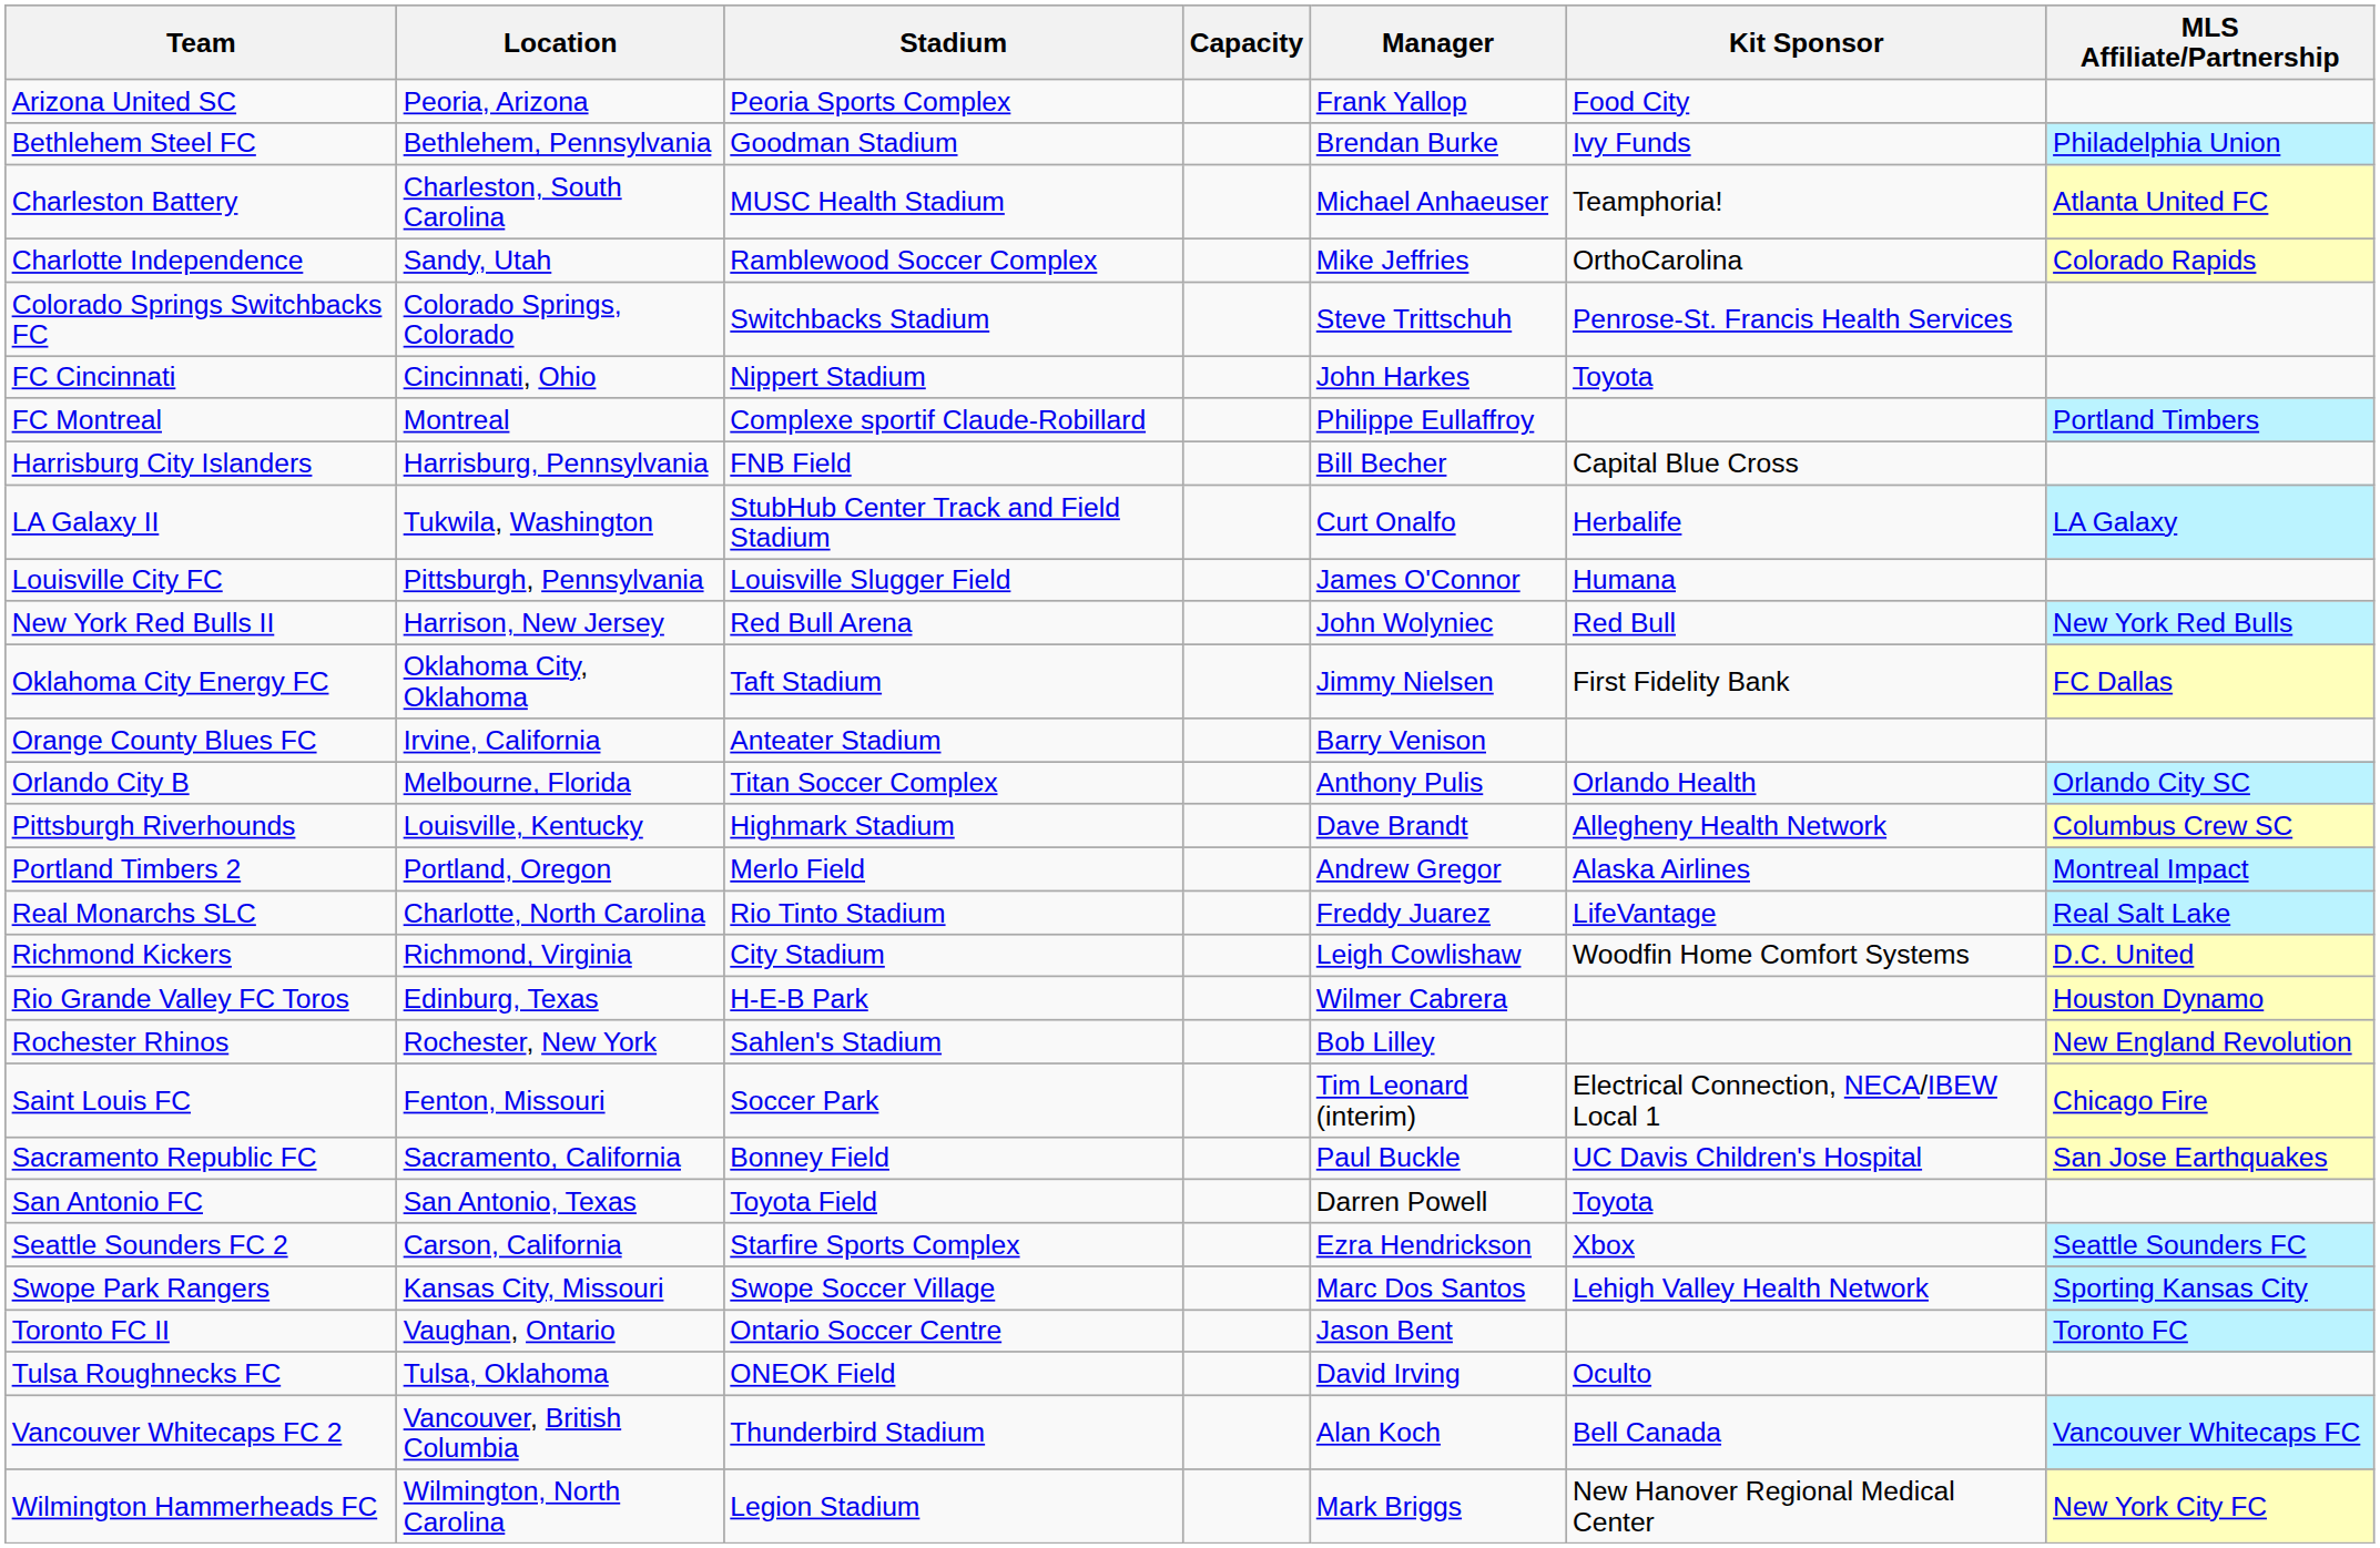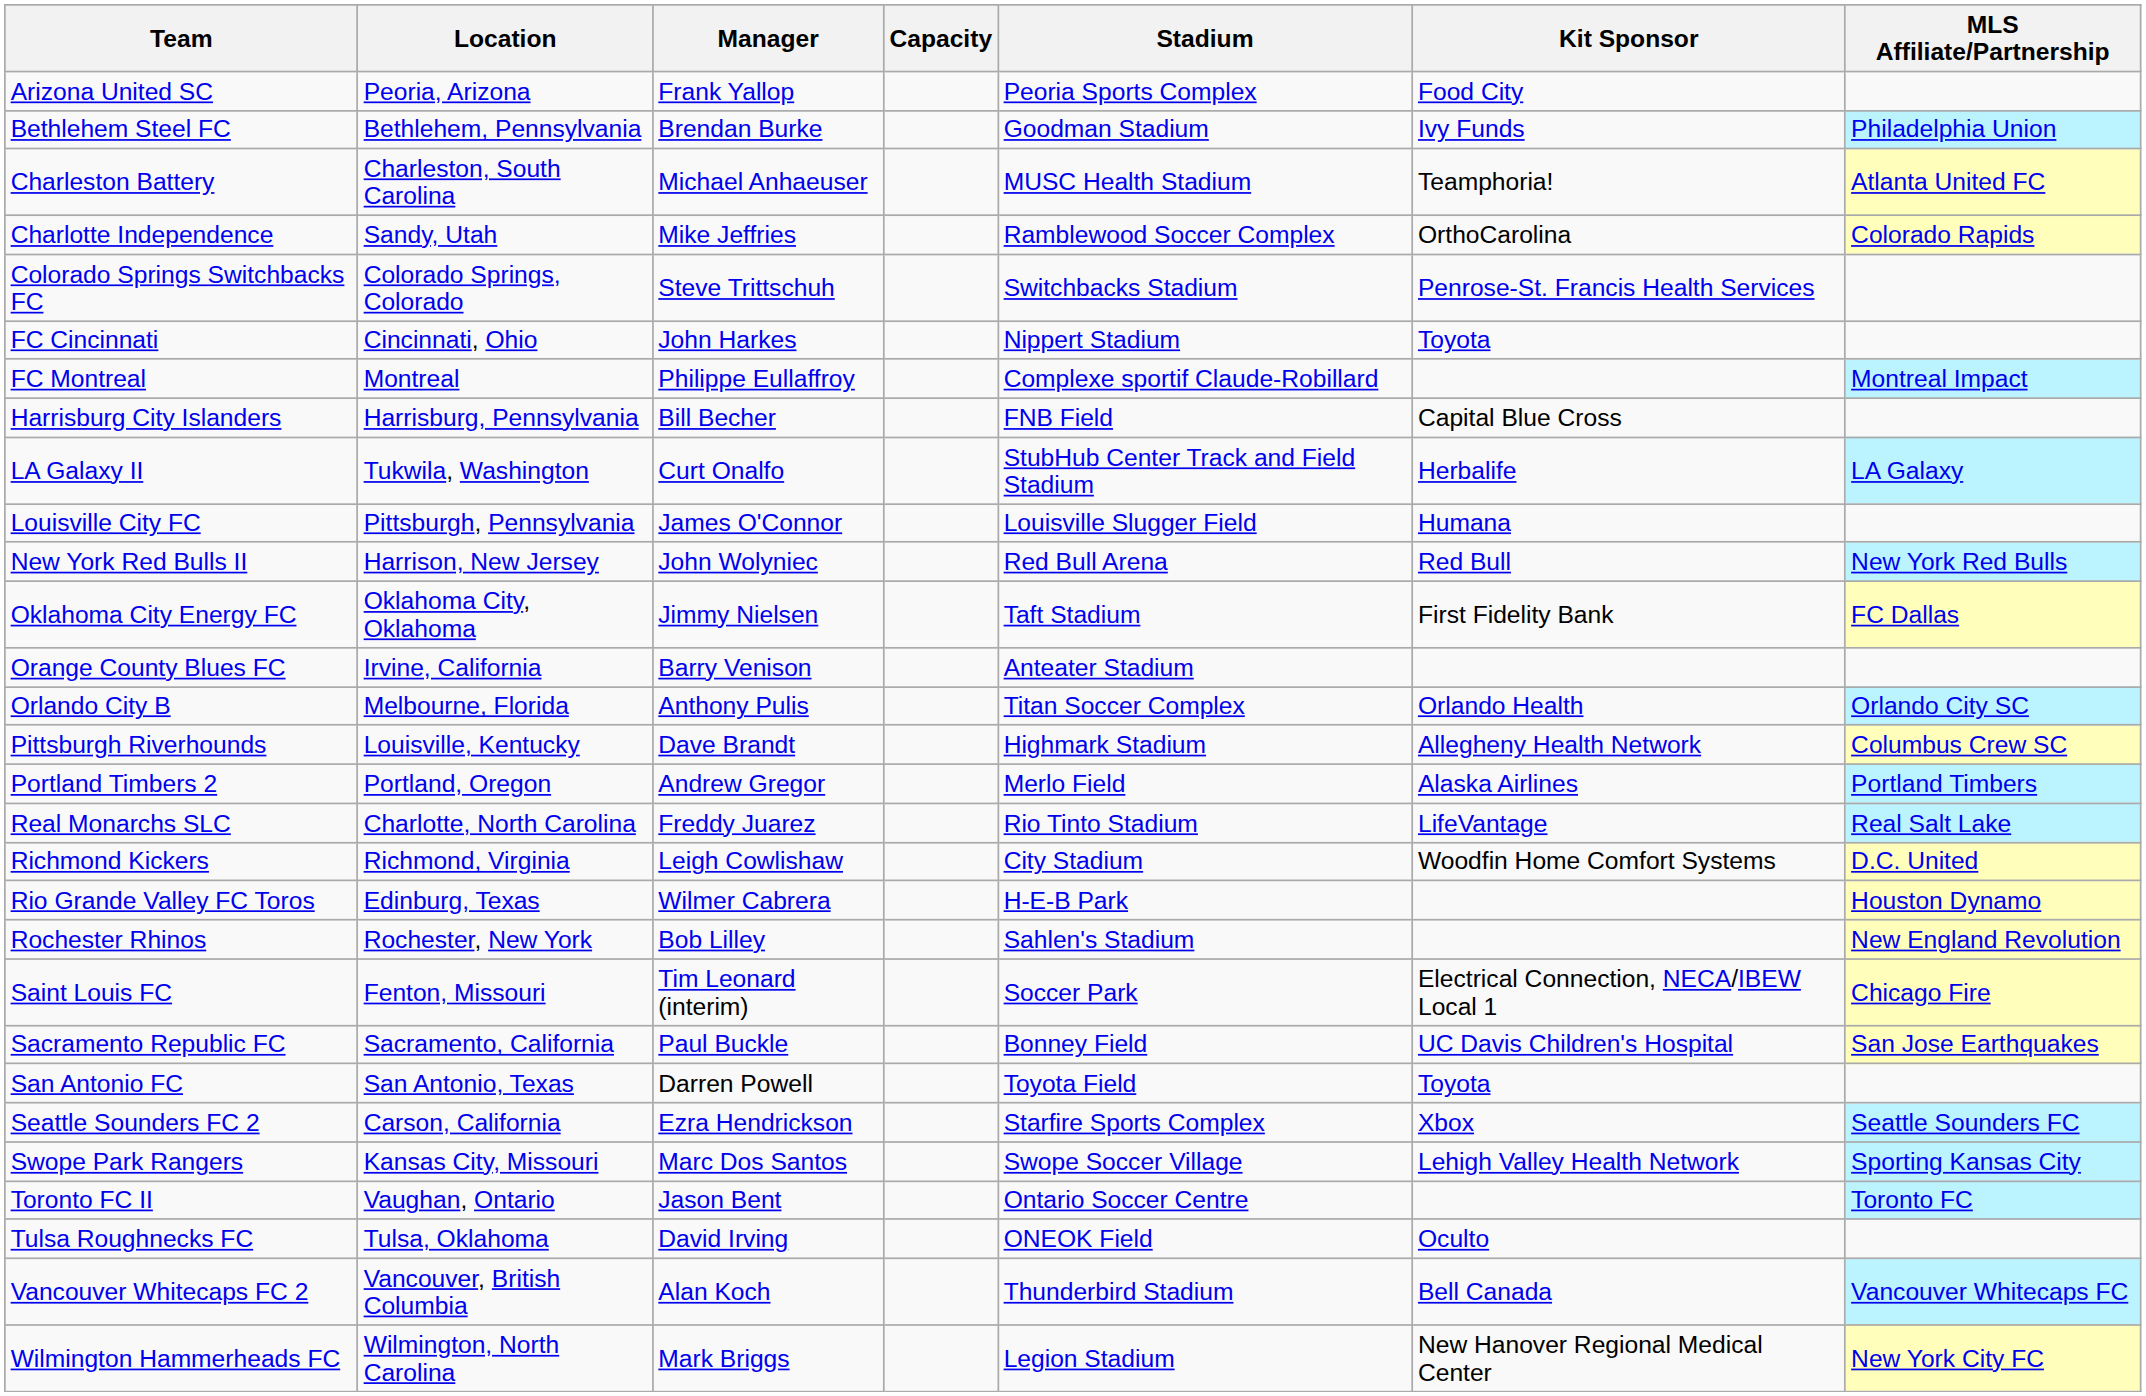columns swapped: Stadium <-> Manager
FC Montreal | MLS Affiliate/Partnership: Portland Timbers -> Montreal Impact
Portland Timbers 2 | MLS Affiliate/Partnership: Montreal Impact -> Portland Timbers
